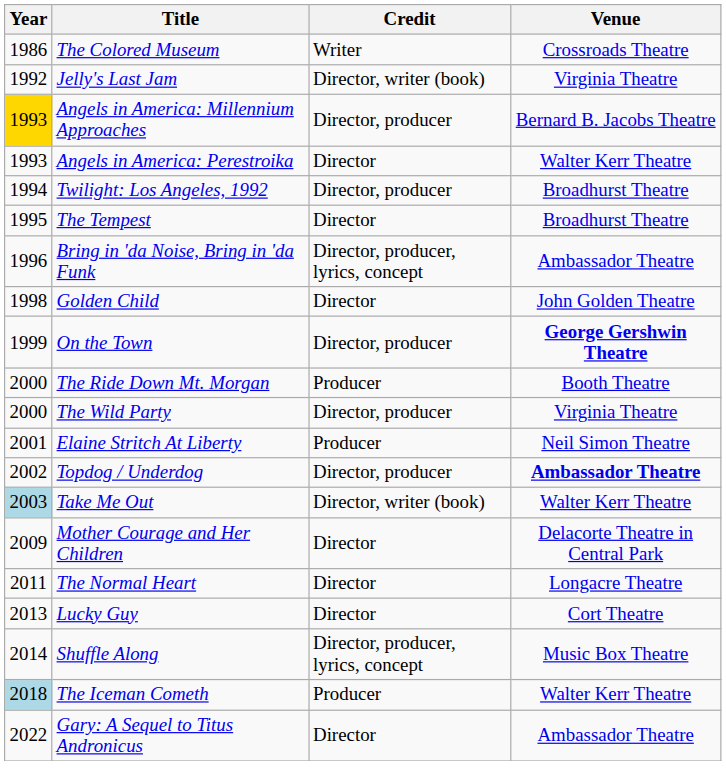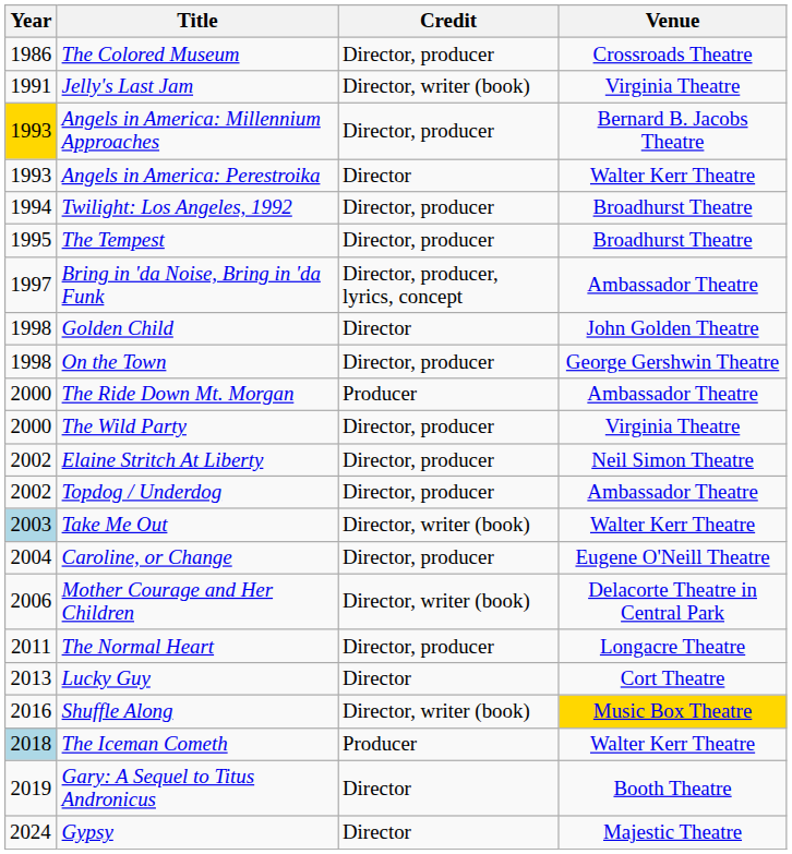The Colored Museum | Credit: Writer -> Director, producer
Jelly's Last Jam | Year: 1992 -> 1991
The Tempest | Credit: Director -> Director, producer
Bring in 'da Noise, Bring in 'da Funk | Year: 1996 -> 1997
On the Town | Year: 1999 -> 1998
On the Town | Venue: bold -> normal
The Ride Down Mt. Morgan | Venue: Booth Theatre -> Ambassador Theatre
Elaine Stritch At Liberty | Year: 2001 -> 2002
Elaine Stritch At Liberty | Credit: Producer -> Director, producer
Topdog / Underdog | Venue: bold -> normal
+ row: 2004 | Caroline, or Change | Director, producer | Eugene O'Neill Theatre
Mother Courage and Her Children | Year: 2009 -> 2006
Mother Courage and Her Children | Credit: Director -> Director, writer (book)
The Normal Heart | Credit: Director -> Director, producer
Shuffle Along | Year: 2014 -> 2016
Shuffle Along | Credit: Director, producer, lyrics, concept -> Director, writer (book)
Shuffle Along | Venue: no background -> gold background
Gary: A Sequel to Titus Andronicus | Year: 2022 -> 2019
Gary: A Sequel to Titus Andronicus | Venue: Ambassador Theatre -> Booth Theatre
+ row: 2024 | Gypsy | Director | Majestic Theatre
